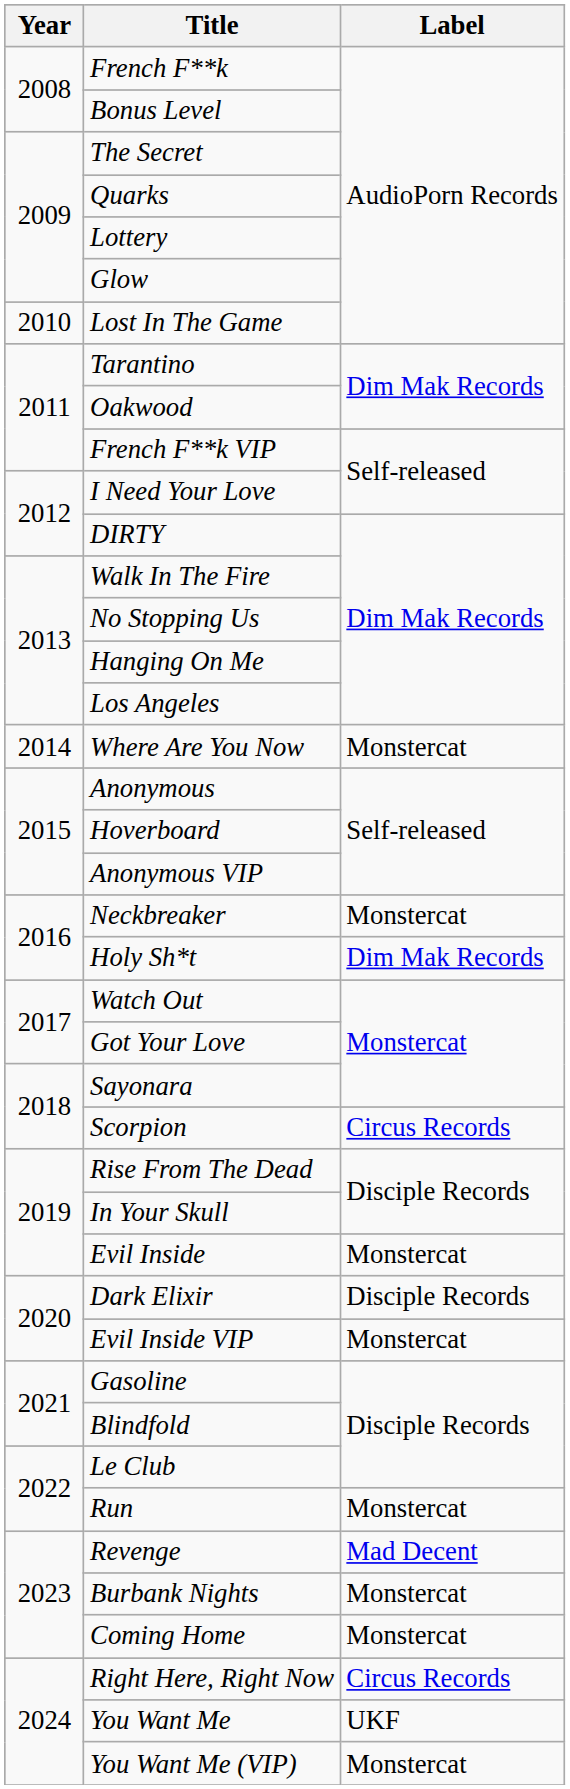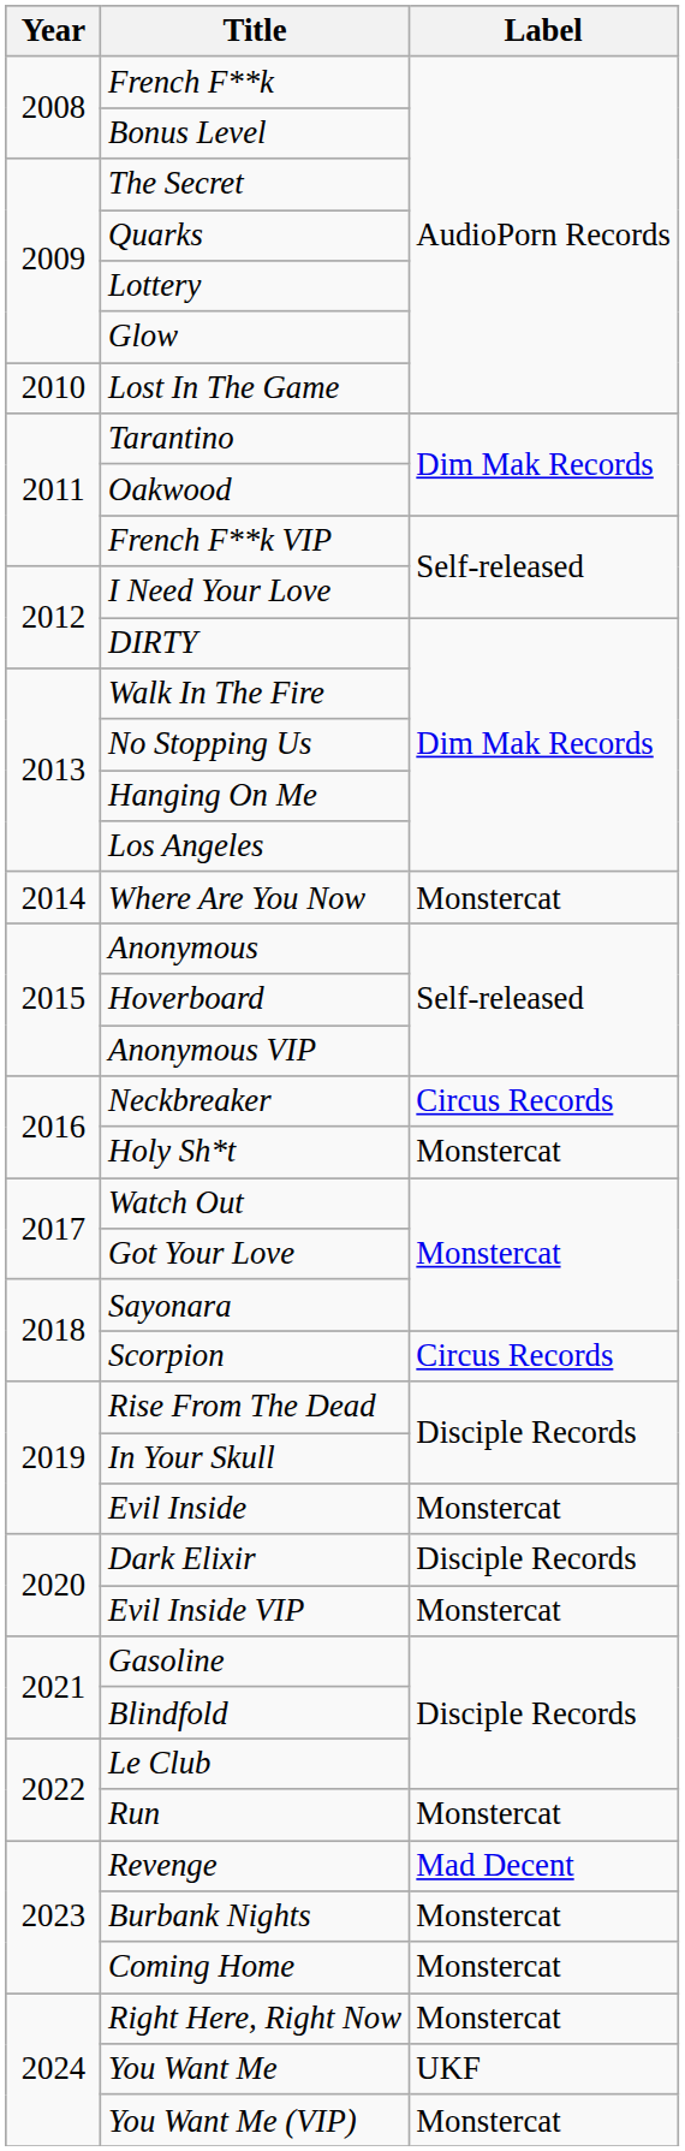Neckbreaker | Label: Monstercat -> Circus Records
Holy Sh*t | Label: Dim Mak Records -> Monstercat
Right Here, Right Now | Label: Circus Records -> Monstercat
